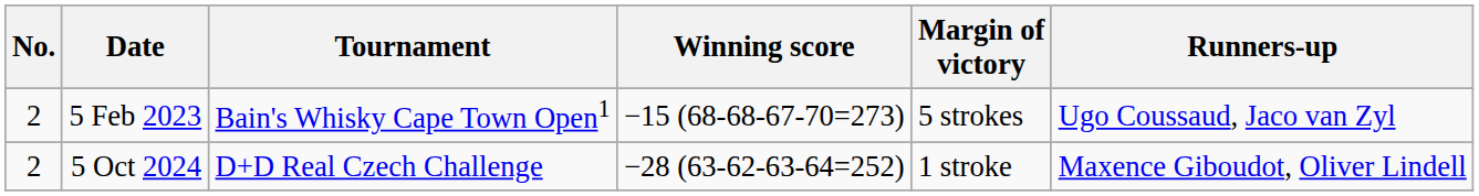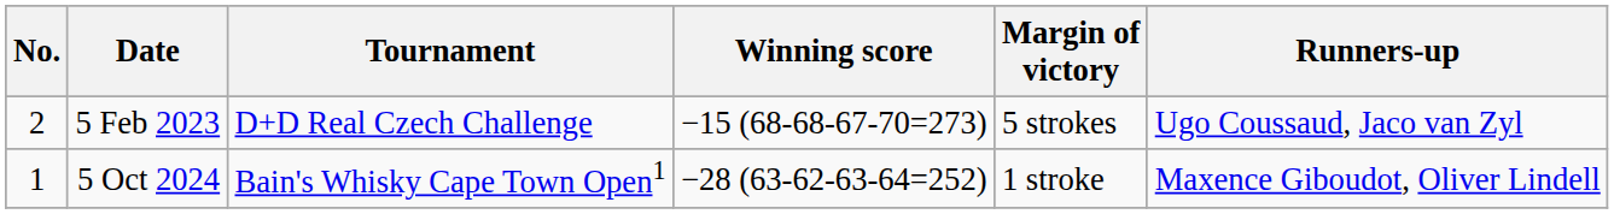5 Feb 2023 | Tournament: Bain's Whisky Cape Town Open1 -> D+D Real Czech Challenge
5 Oct 2024 | No.: 2 -> 1
5 Oct 2024 | Tournament: D+D Real Czech Challenge -> Bain's Whisky Cape Town Open1
